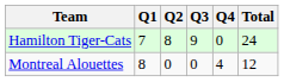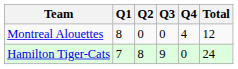rows swapped: Montreal Alouettes <-> Hamilton Tiger-Cats
